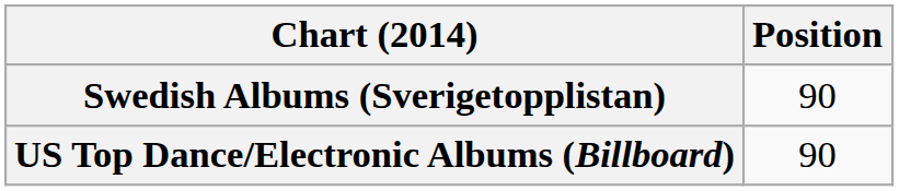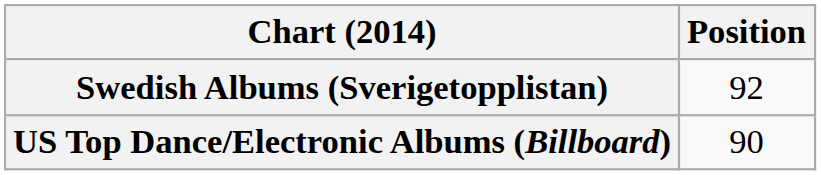Swedish Albums (Sverigetopplistan) | Position: 90 -> 92
